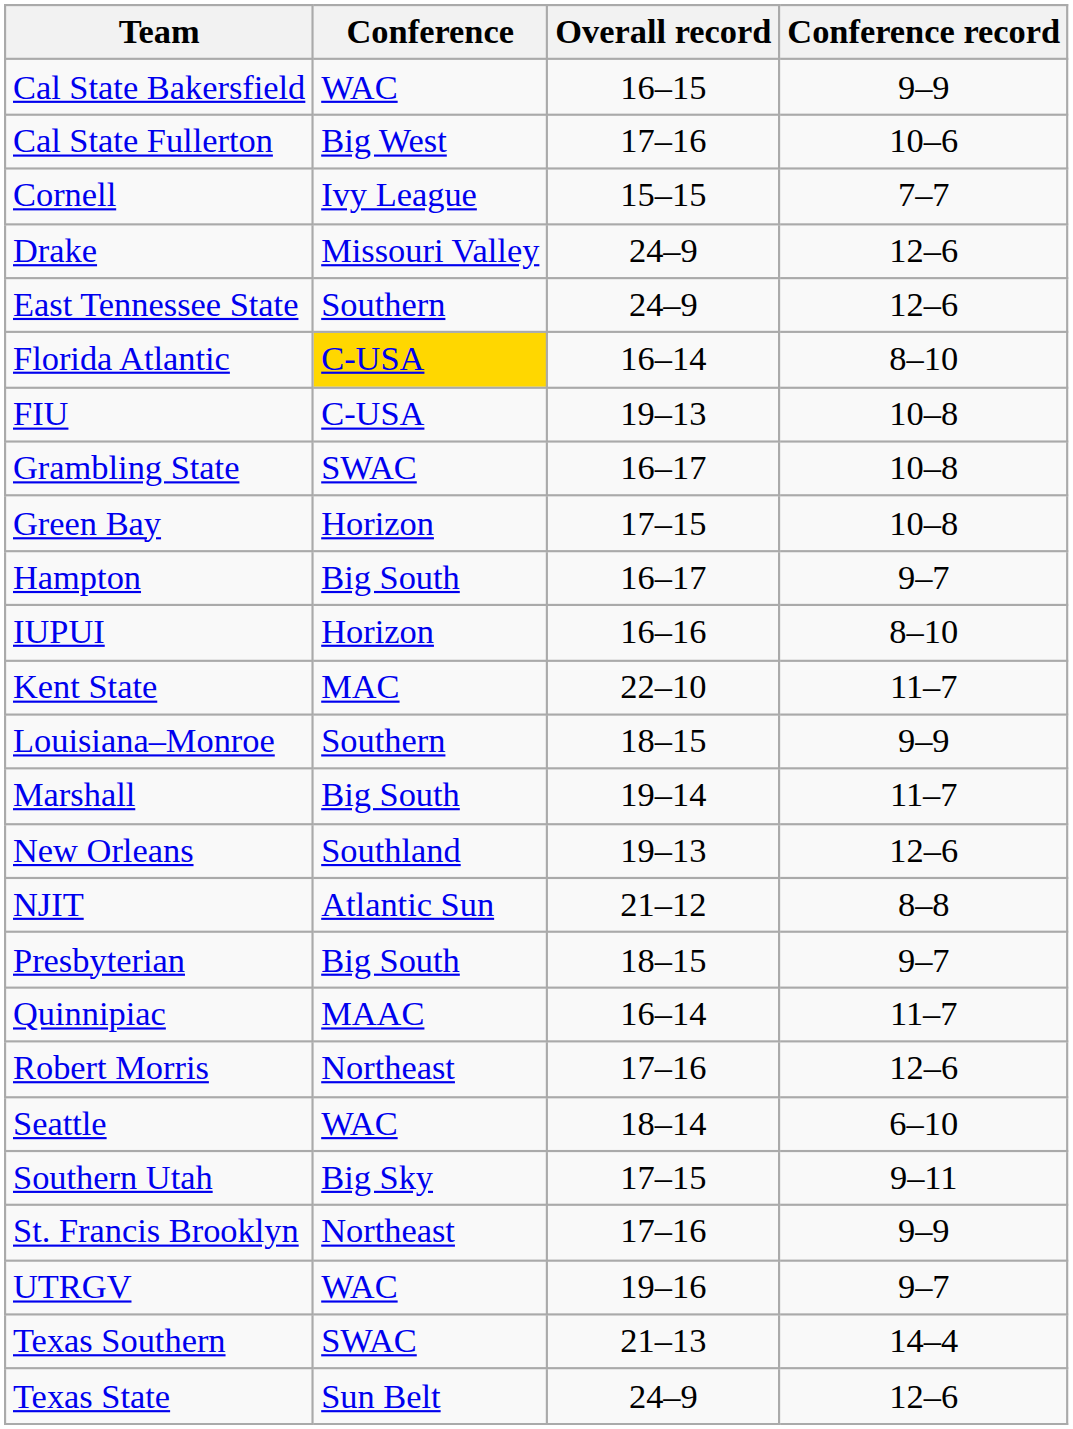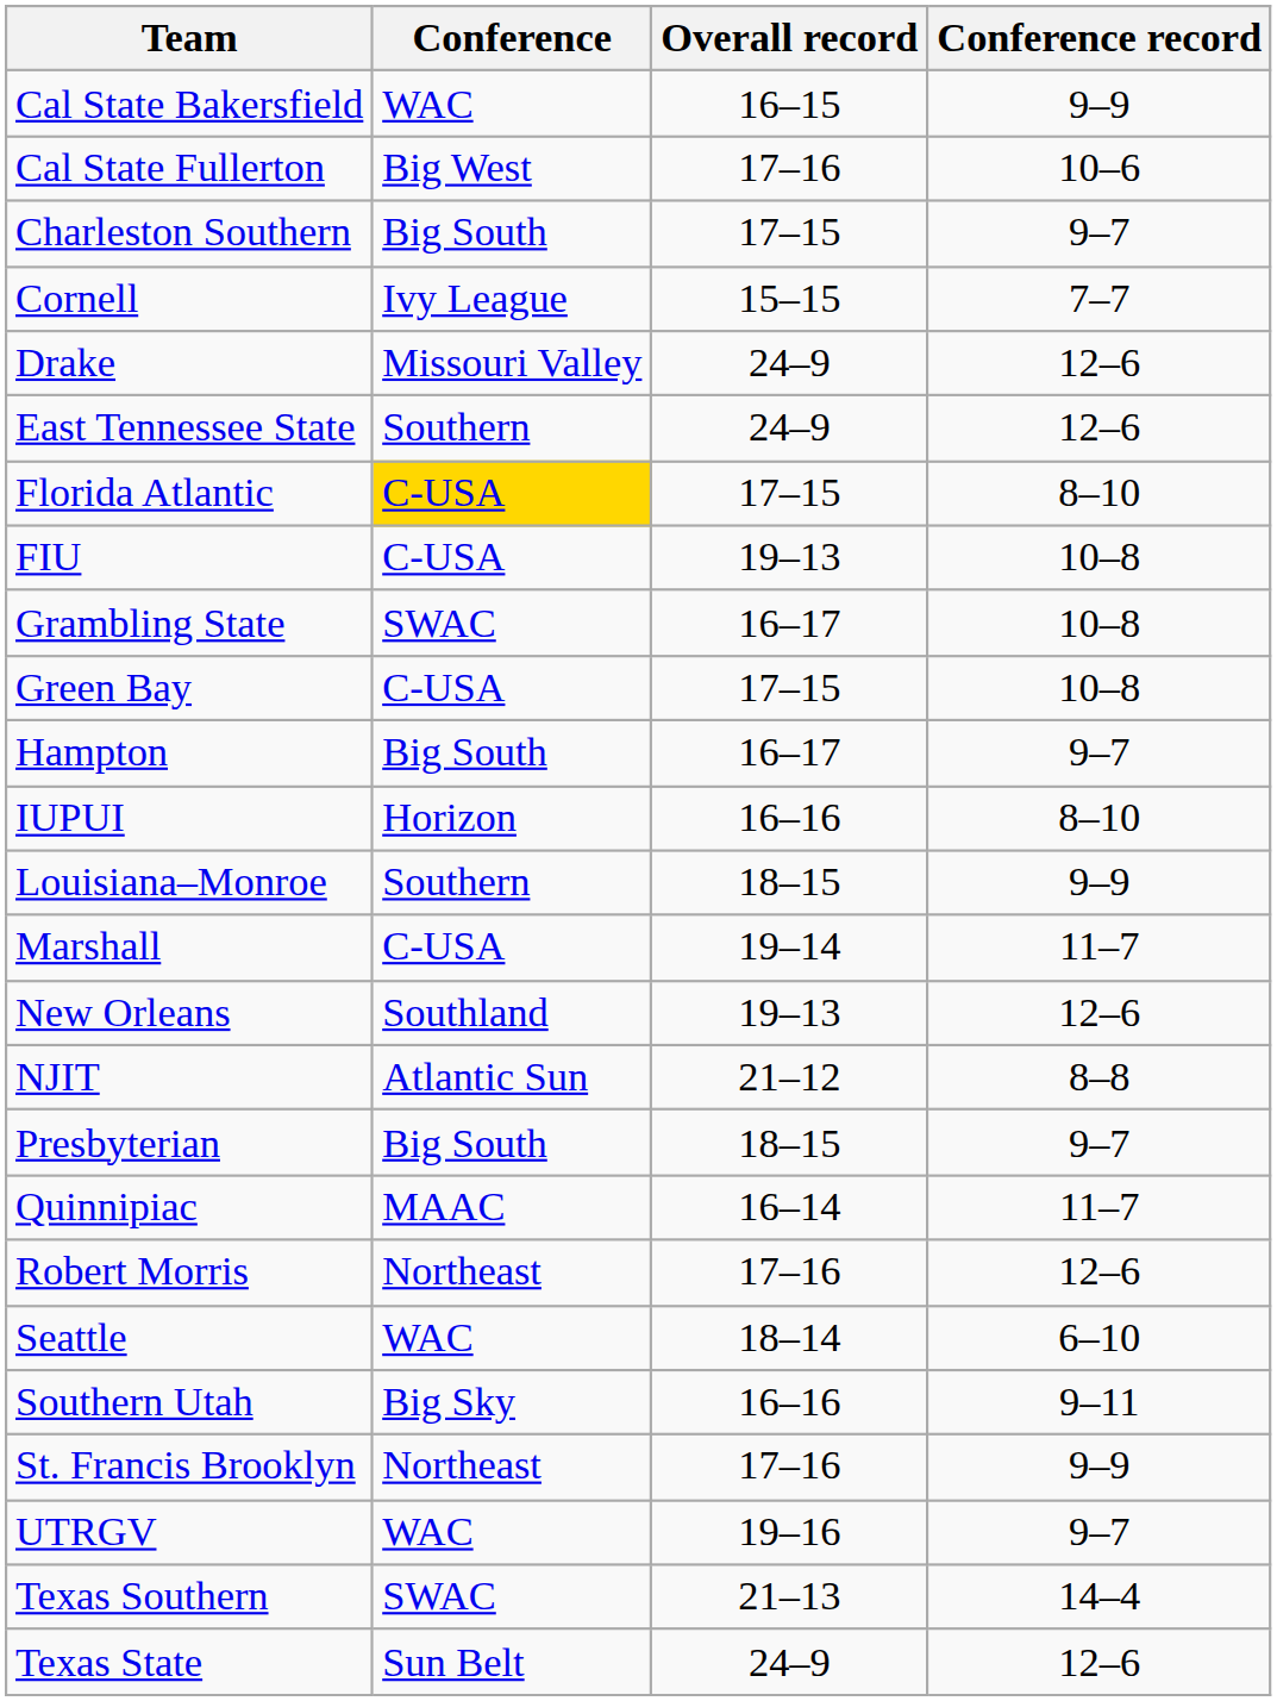+ row: Charleston Southern | Big South | 17–15 | 9–7
Florida Atlantic | Overall record: 16–14 -> 17–15
Green Bay | Conference: Horizon -> C-USA
- row: Kent State | MAC | 22–10 | 11–7
Marshall | Conference: Big South -> C-USA
Southern Utah | Overall record: 17–15 -> 16–16
